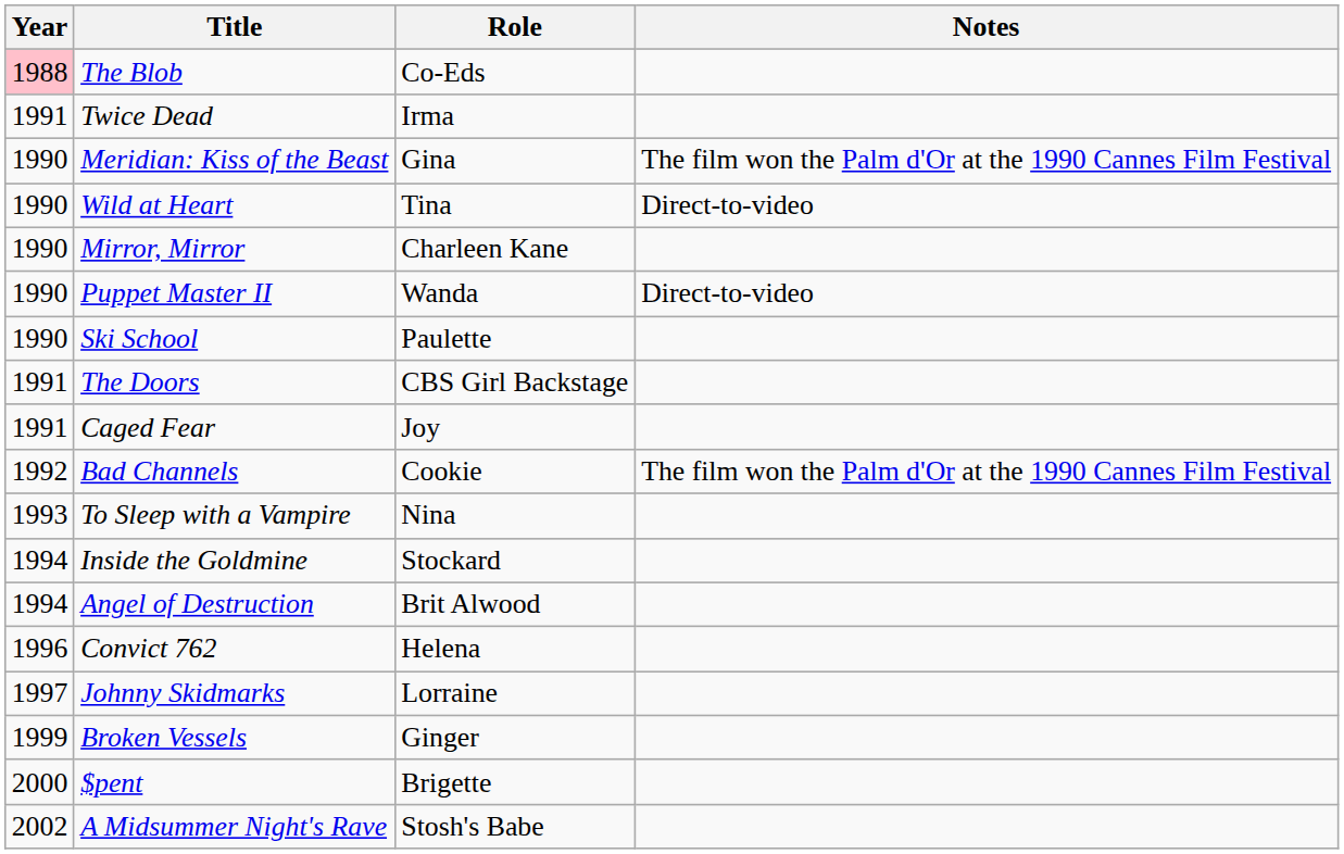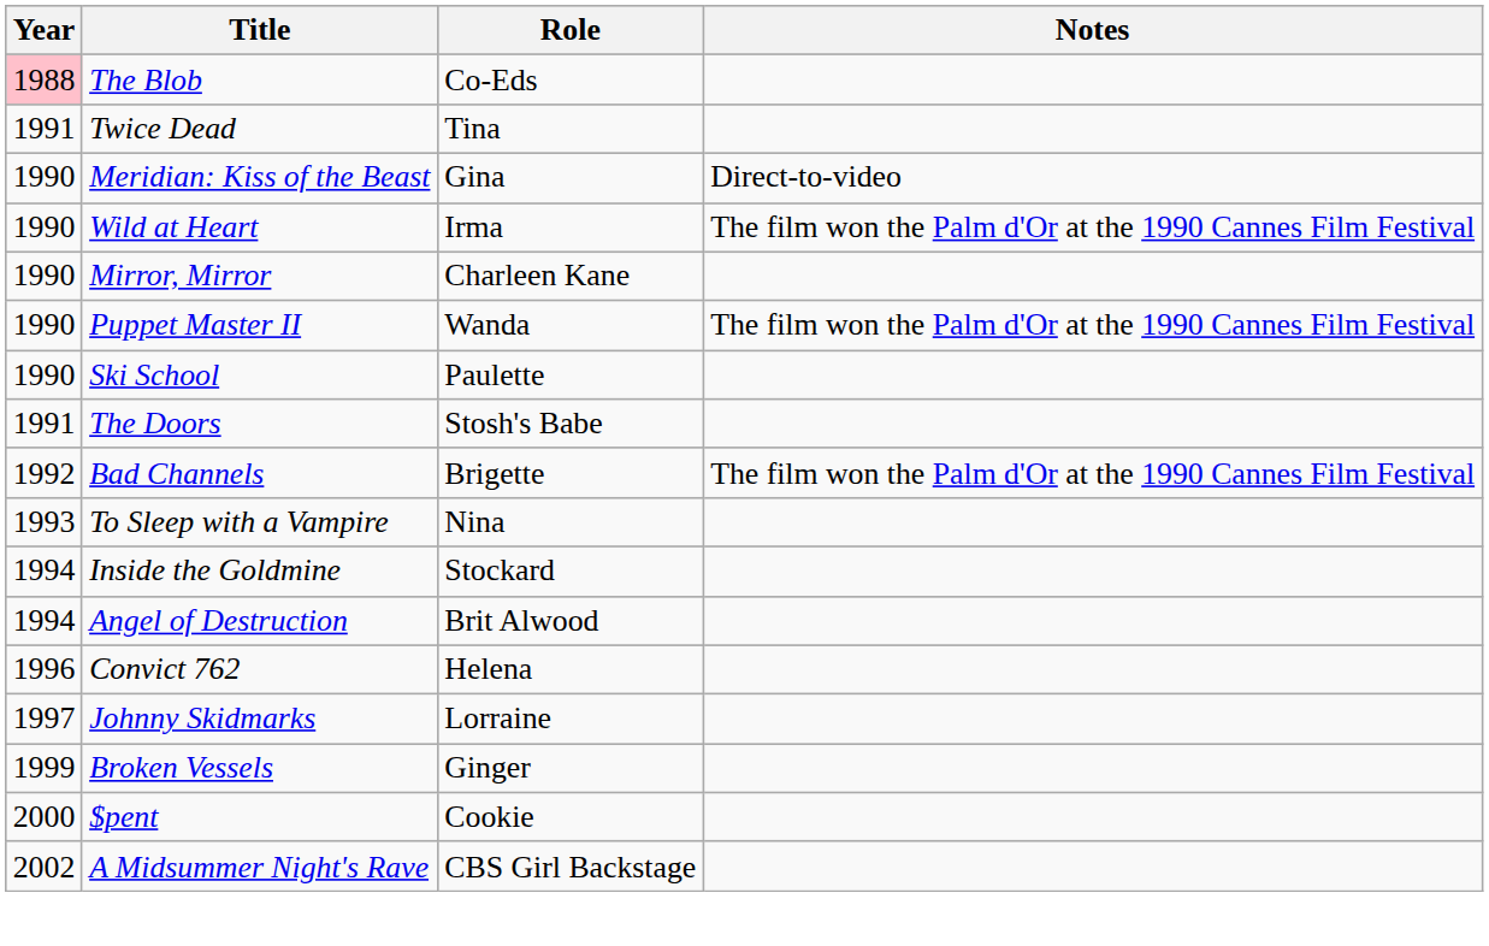Twice Dead | Role: Irma -> Tina
Meridian: Kiss of the Beast | Notes: The film won the Palm d'Or at the 1990 Cannes Film Festival -> Direct-to-video
Wild at Heart | Role: Tina -> Irma
Wild at Heart | Notes: Direct-to-video -> The film won the Palm d'Or at the 1990 Cannes Film Festival
Puppet Master II | Notes: Direct-to-video -> The film won the Palm d'Or at the 1990 Cannes Film Festival
The Doors | Role: CBS Girl Backstage -> Stosh's Babe
- row: 1991 | Caged Fear | Joy
Bad Channels | Role: Cookie -> Brigette
$pent | Role: Brigette -> Cookie
A Midsummer Night's Rave | Role: Stosh's Babe -> CBS Girl Backstage
